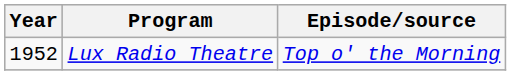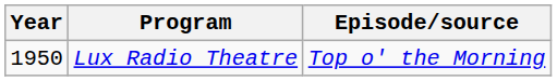Lux Radio Theatre | Year: 1952 -> 1950
